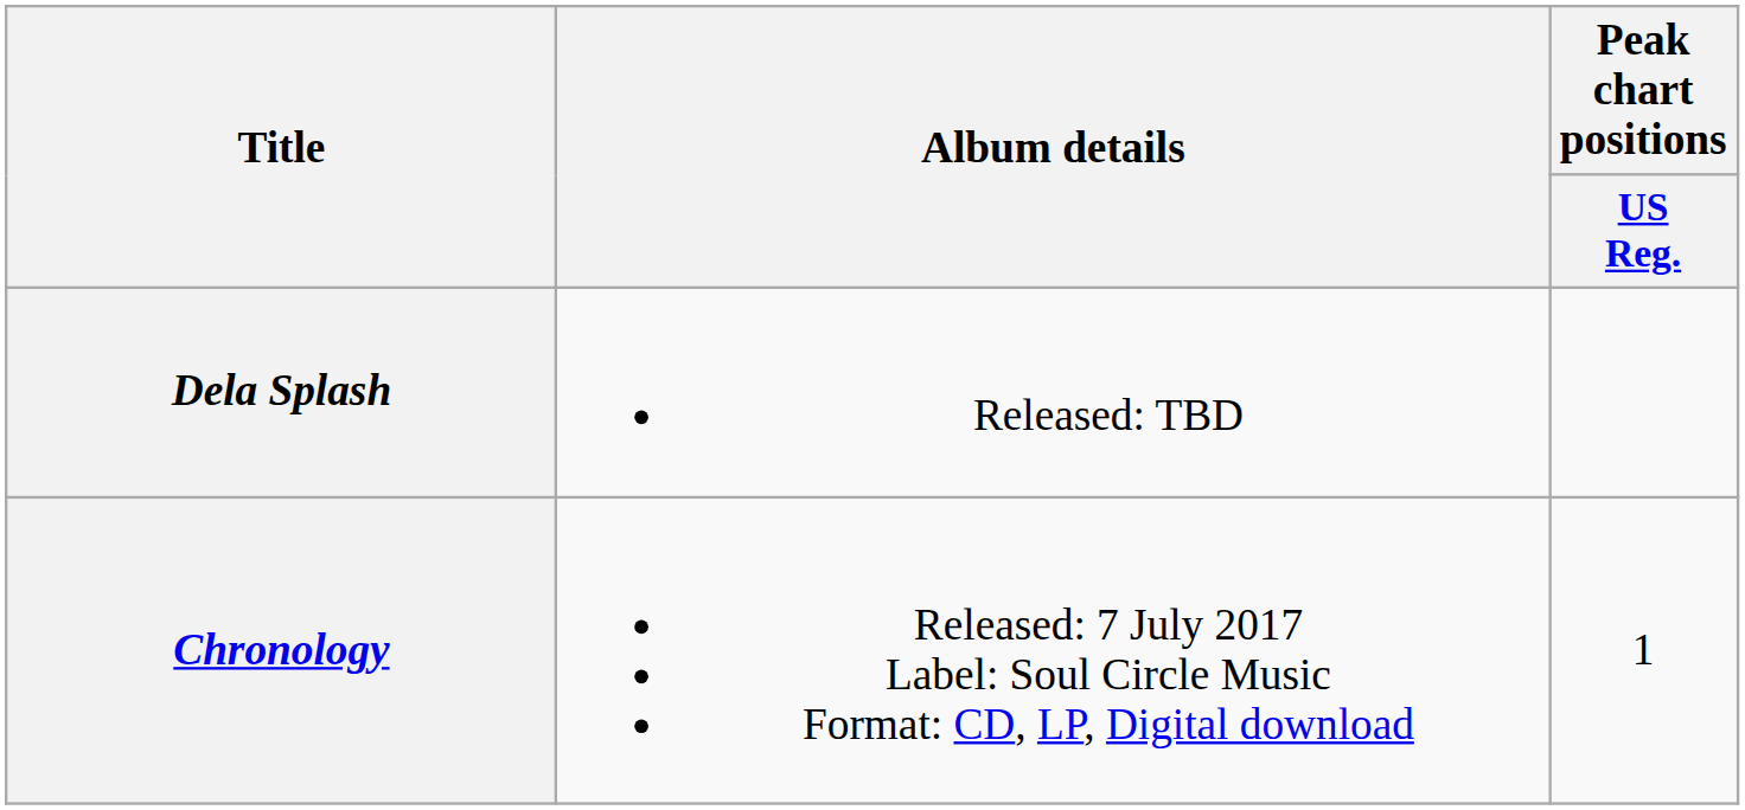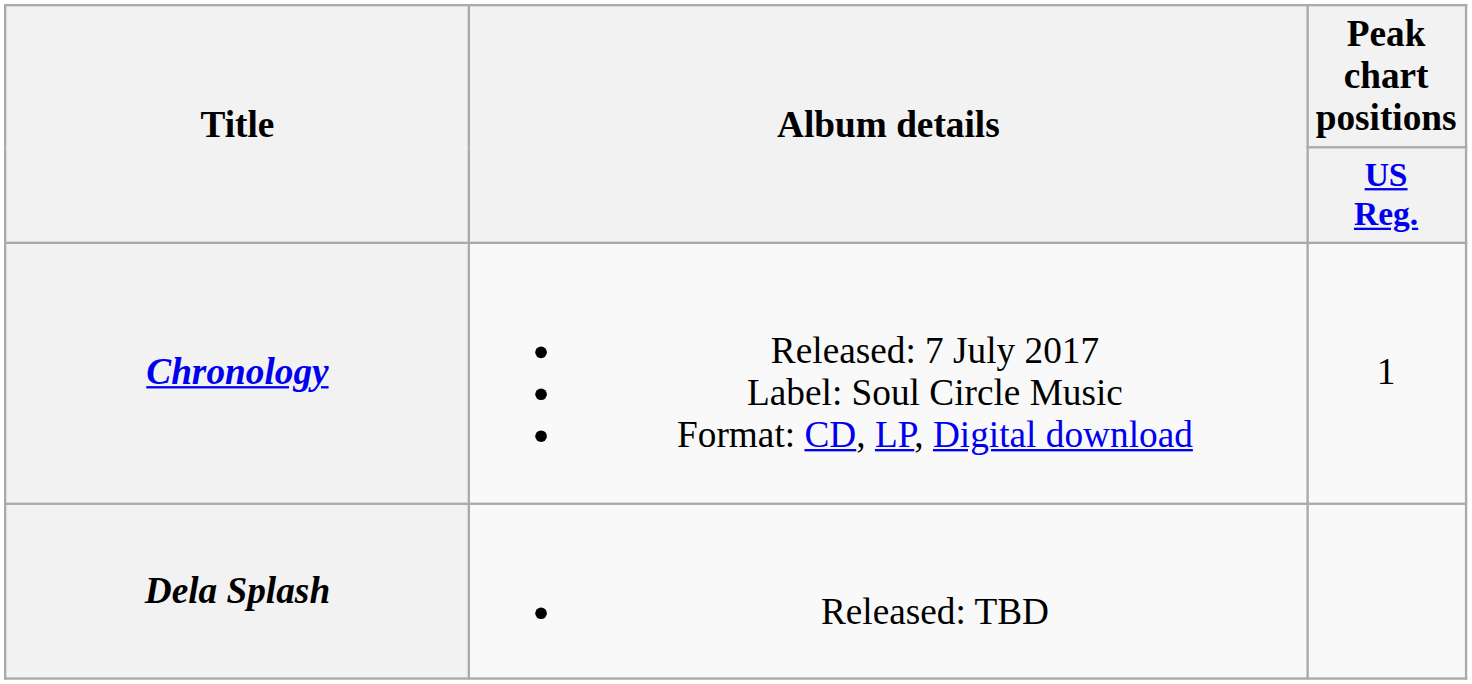rows swapped: Chronology <-> Dela Splash
